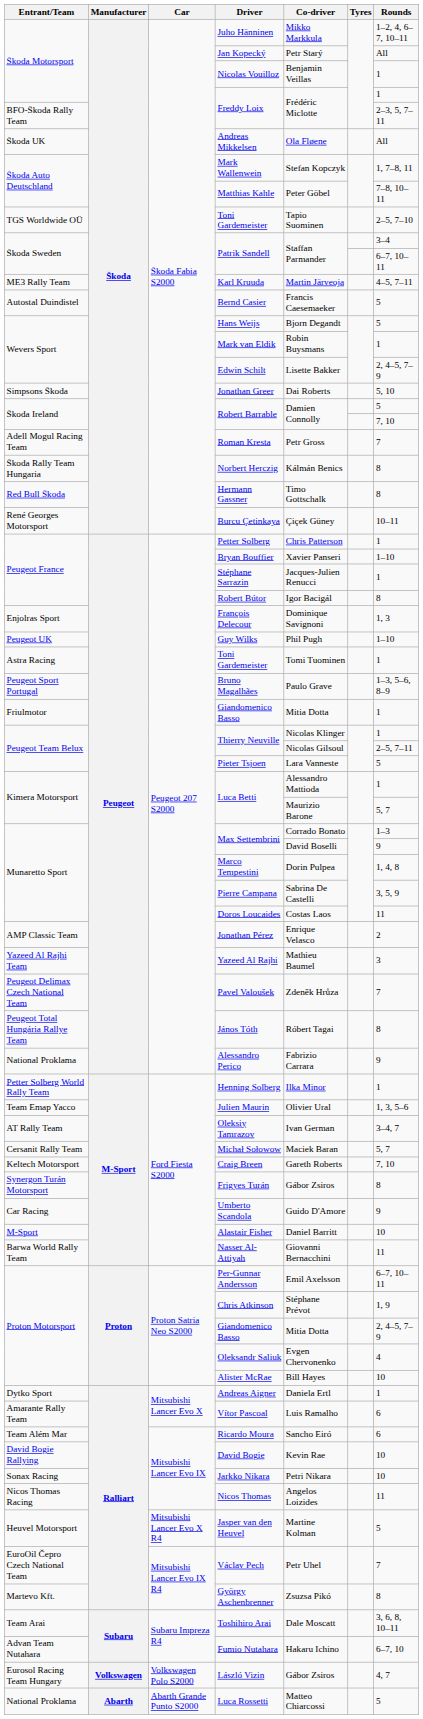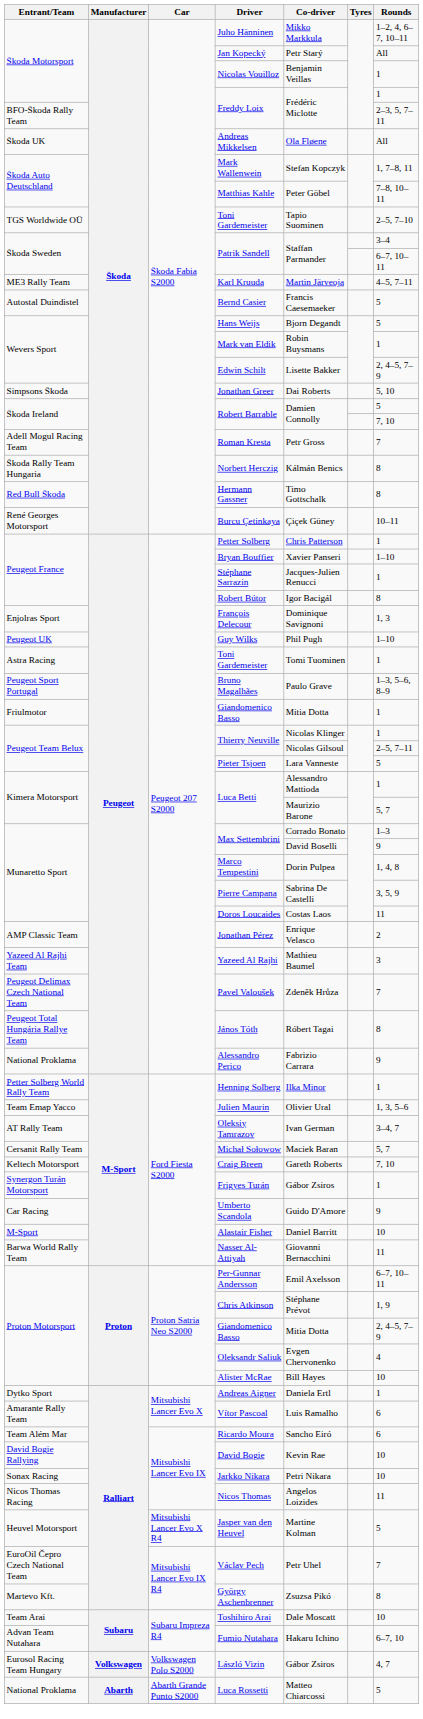Frigyes Turán | Rounds: 8 -> 1
Toshihiro Arai | Rounds: 3, 6, 8, 10–11 -> 10
